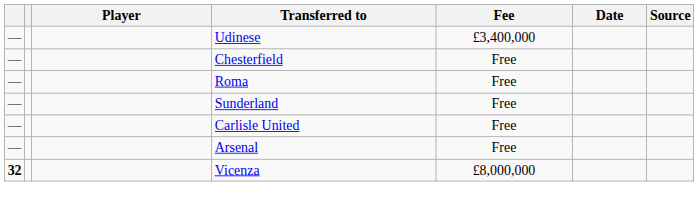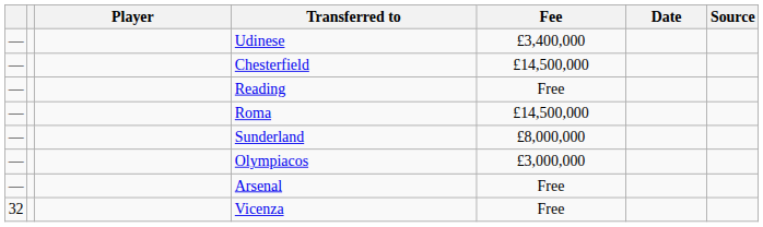Chesterfield | Fee: Free -> £14,500,000
+ row: — | Reading | Free
Roma | Fee: Free -> £14,500,000
Sunderland | Fee: Free -> £8,000,000
+ row: — | Olympiacos | £3,000,000
- row: — | Carlisle United | Free
Vicenza | column 1: bold -> normal
Vicenza | Fee: £8,000,000 -> Free
